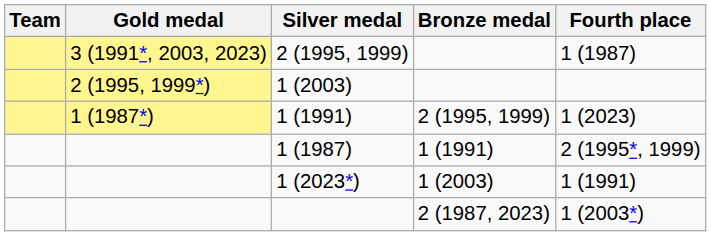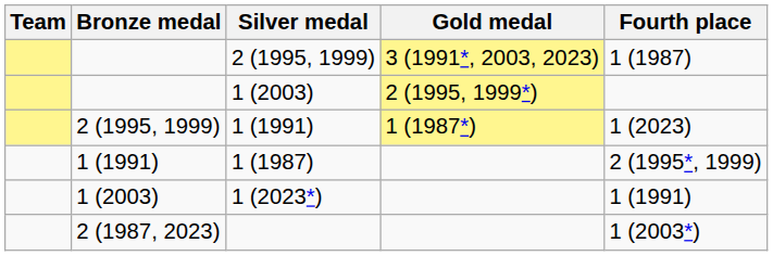columns swapped: Gold medal <-> Bronze medal
